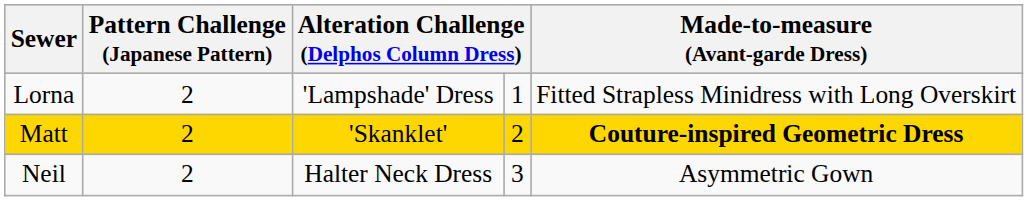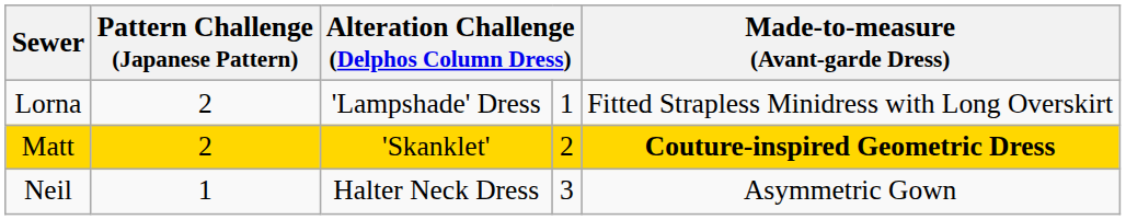Neil | Pattern Challenge (Japanese Pattern): 2 -> 1
